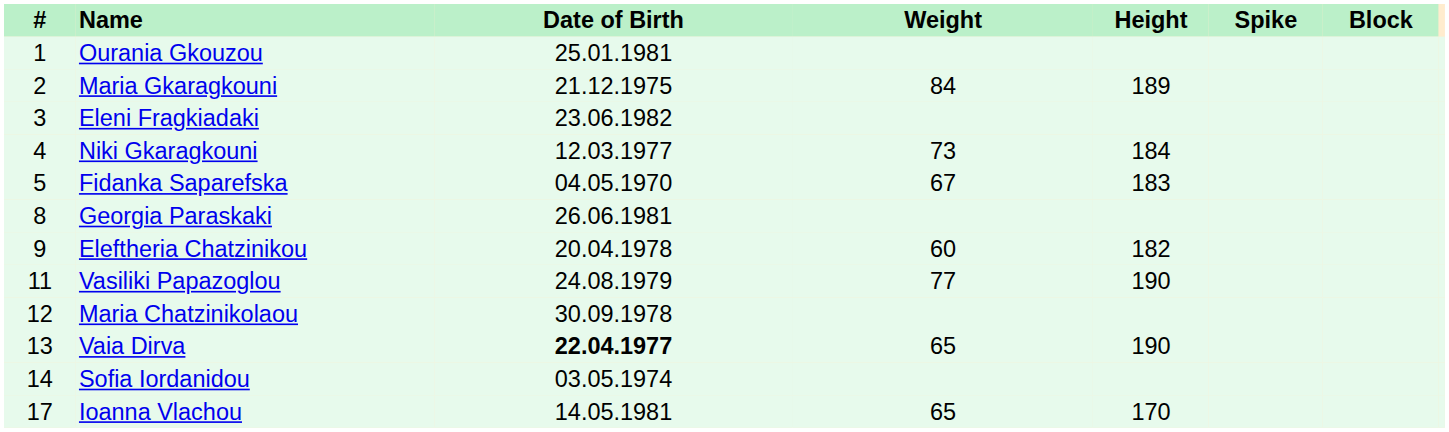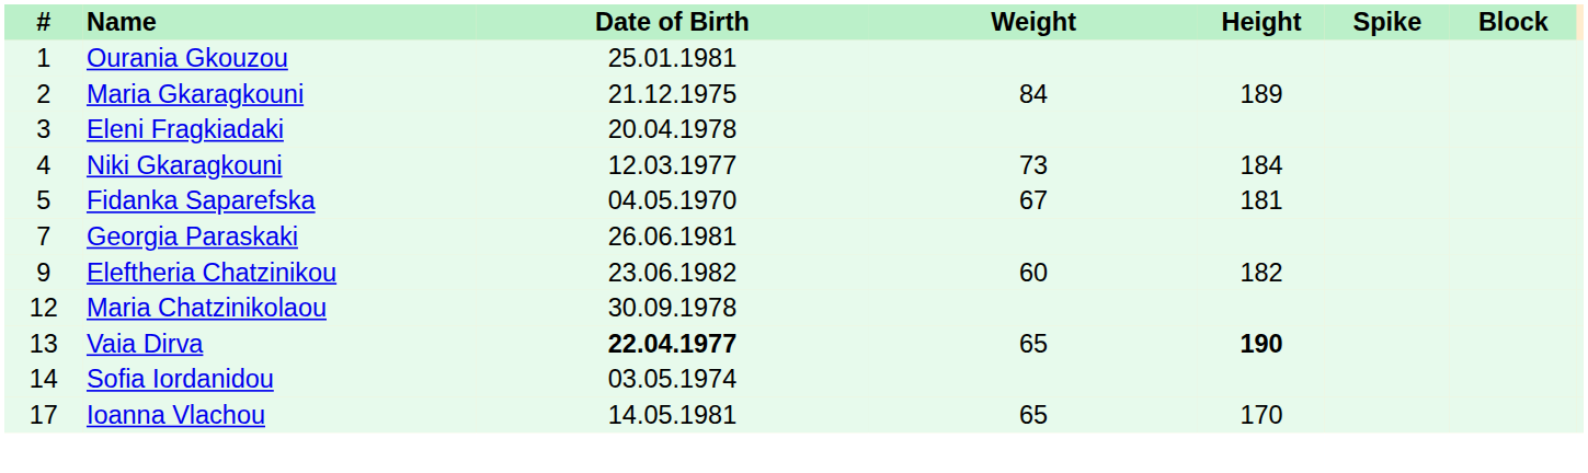Eleni Fragkiadaki | Date of Birth: 23.06.1982 -> 20.04.1978
Fidanka Saparefska | Height: 183 -> 181
Georgia Paraskaki | #: 8 -> 7
Eleftheria Chatzinikou | Date of Birth: 20.04.1978 -> 23.06.1982
- row: 11 | Vasiliki Papazoglou | 24.08.1979 | 77 | 190
Vaia Dirva | Height: normal -> bold
